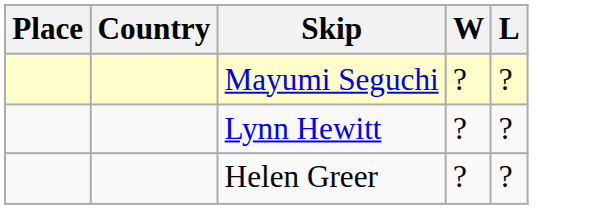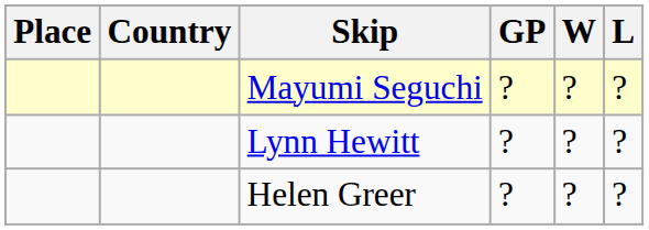+ column: GP | ? | ? | ?
